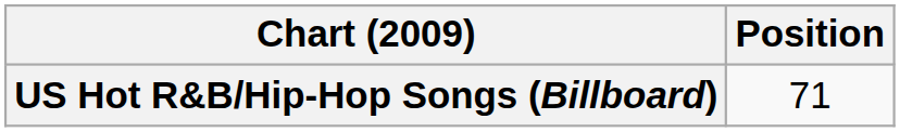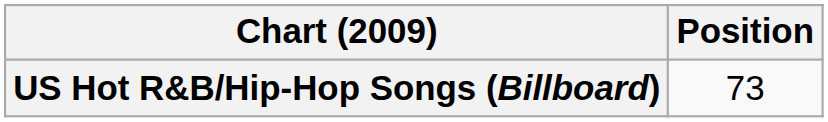US Hot R&B/Hip-Hop Songs (Billboard) | Position: 71 -> 73
